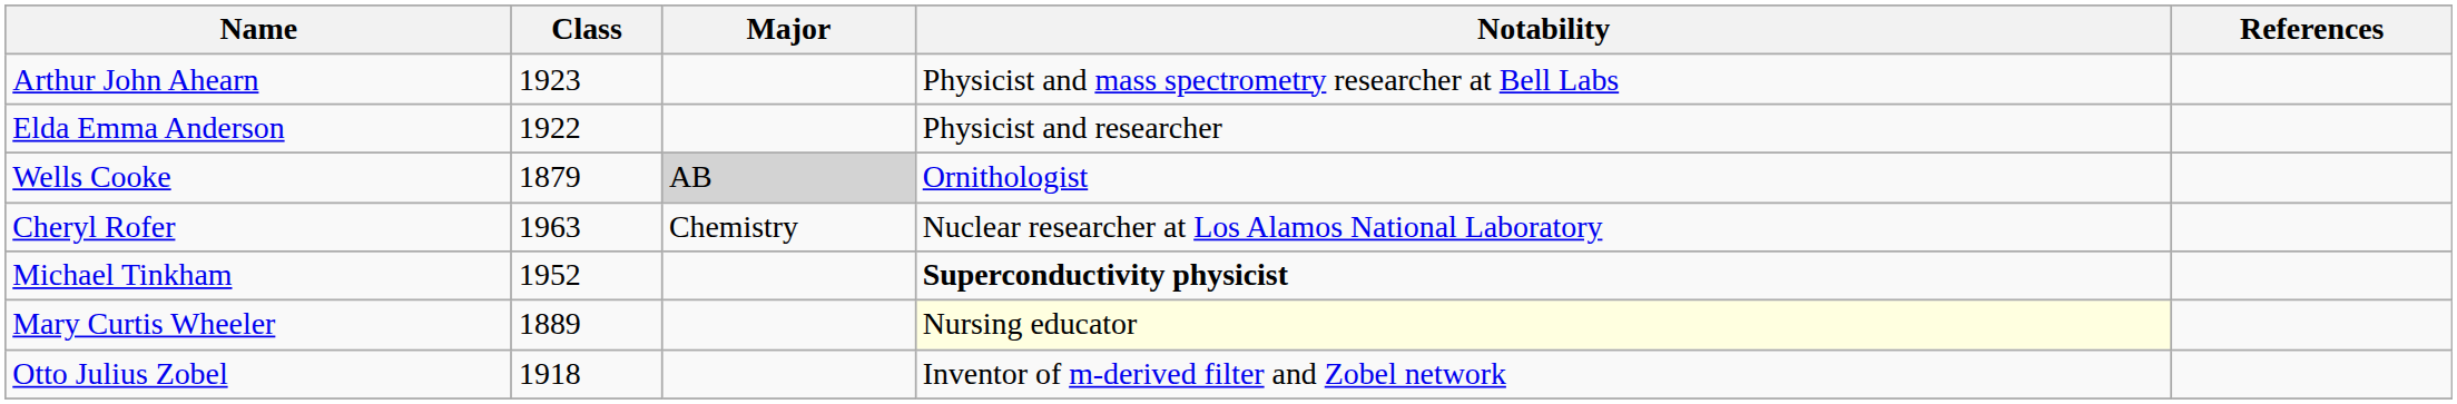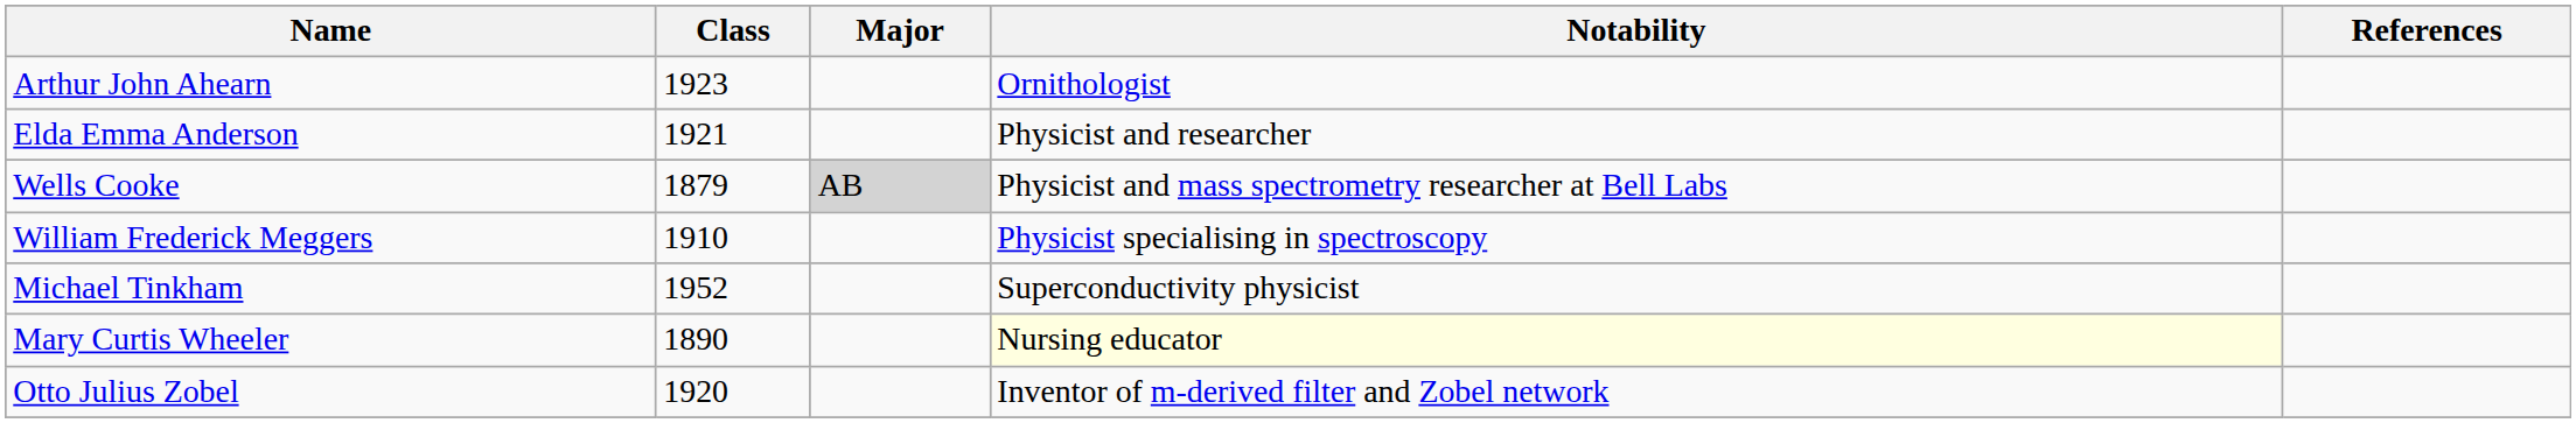Arthur John Ahearn | Notability: Physicist and mass spectrometry researcher at Bell Labs -> Ornithologist
Elda Emma Anderson | Class: 1922 -> 1921
Wells Cooke | Notability: Ornithologist -> Physicist and mass spectrometry researcher at Bell Labs
+ row: William Frederick Meggers | 1910 | Physicist specialising in spectroscopy
- row: Cheryl Rofer | 1963 | Chemistry | Nuclear researcher at Los Alamos National Laboratory
Michael Tinkham | Notability: bold -> normal
Mary Curtis Wheeler | Class: 1889 -> 1890
Otto Julius Zobel | Class: 1918 -> 1920
